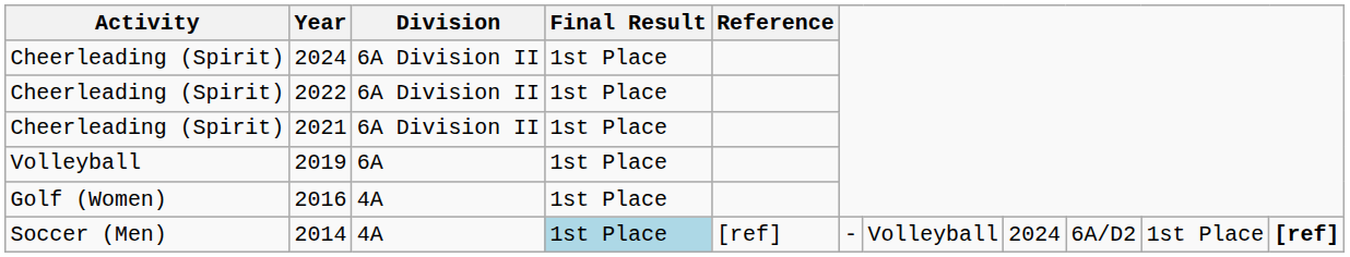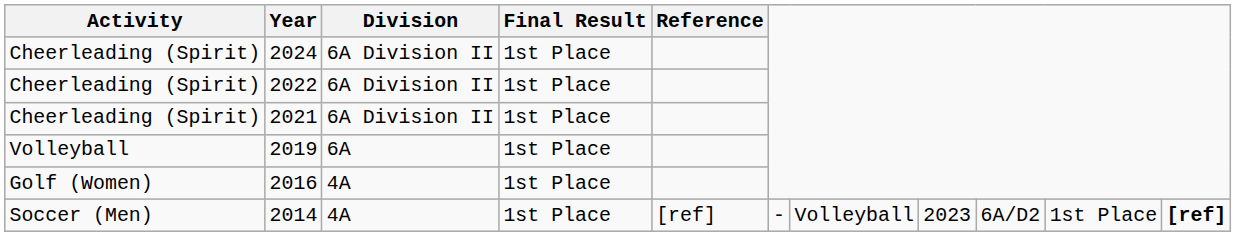2014 | Final Result: lightblue background -> no background
2014 | column 8: 2024 -> 2023
